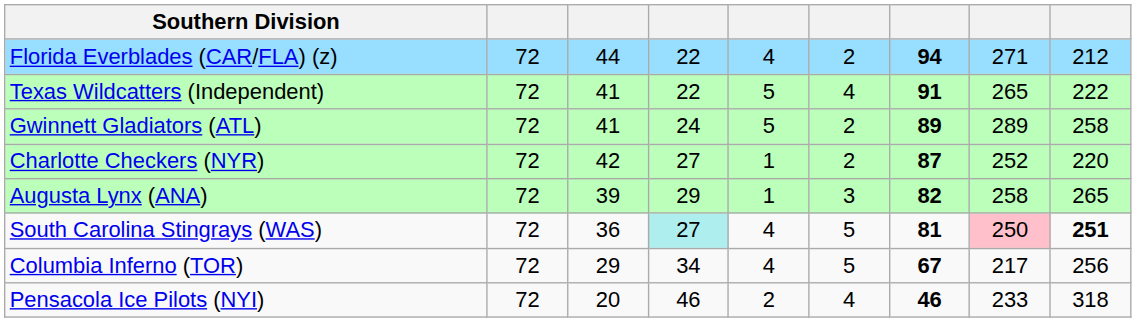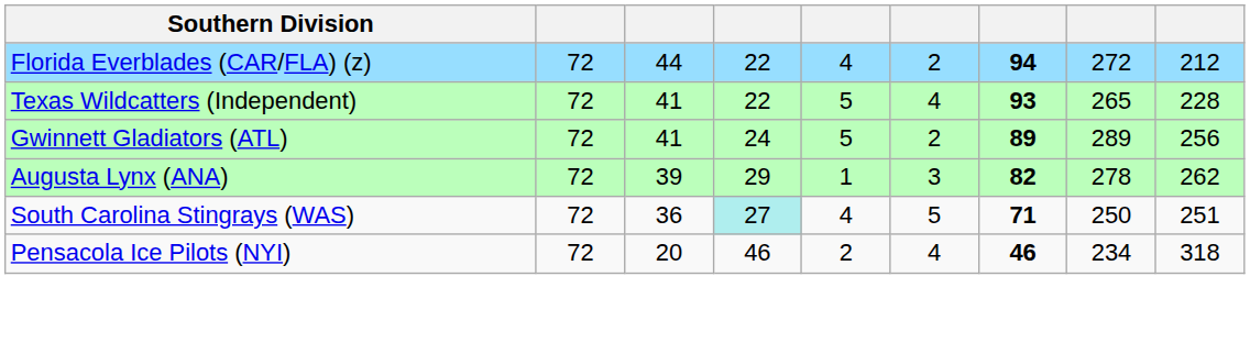Florida Everblades (CAR/FLA) (z) | column 8: 271 -> 272
Texas Wildcatters (Independent) | column 7: 91 -> 93
Texas Wildcatters (Independent) | column 9: 222 -> 228
Gwinnett Gladiators (ATL) | column 9: 258 -> 256
- row: Charlotte Checkers (NYR) | 72 | 42 | 27 | 1 | 2 | 87 | 252 | 220
Augusta Lynx (ANA) | column 8: 258 -> 278
Augusta Lynx (ANA) | column 9: 265 -> 262
South Carolina Stingrays (WAS) | column 7: 81 -> 71
South Carolina Stingrays (WAS) | column 8: pink background -> no background
South Carolina Stingrays (WAS) | column 9: bold -> normal
- row: Columbia Inferno (TOR) | 72 | 29 | 34 | 4 | 5 | 67 | 217 | 256
Pensacola Ice Pilots (NYI) | column 8: 233 -> 234
